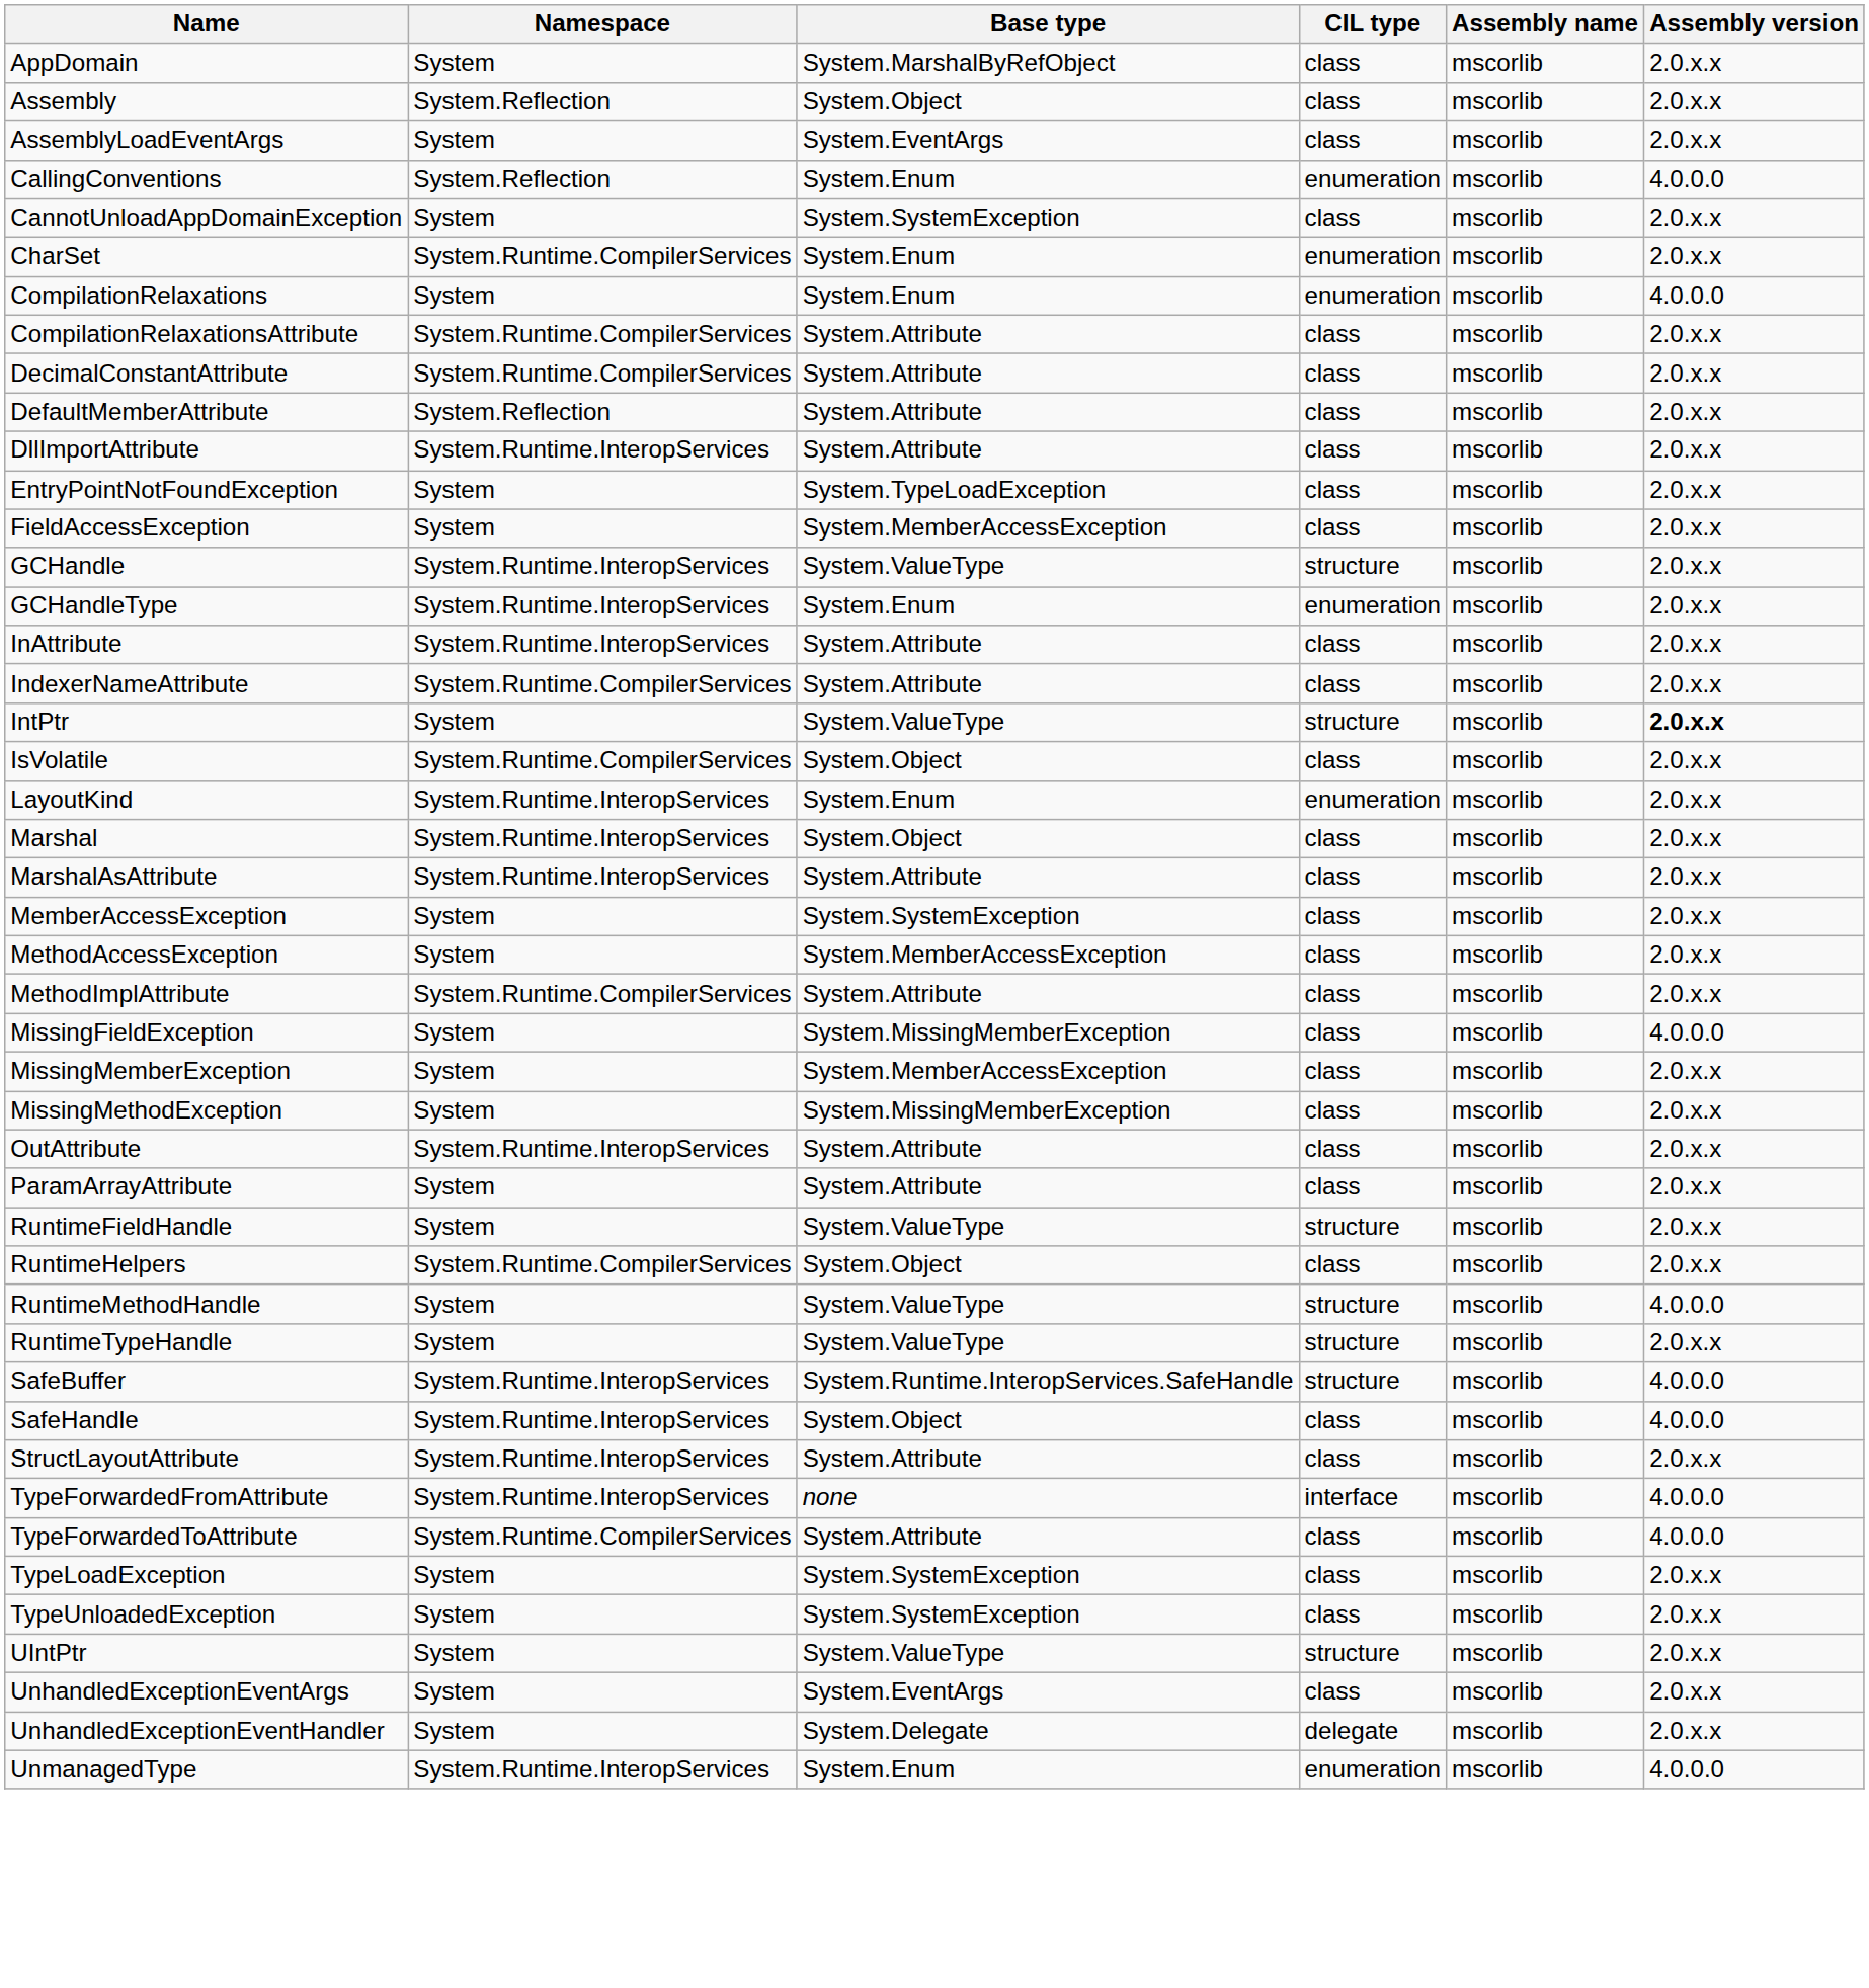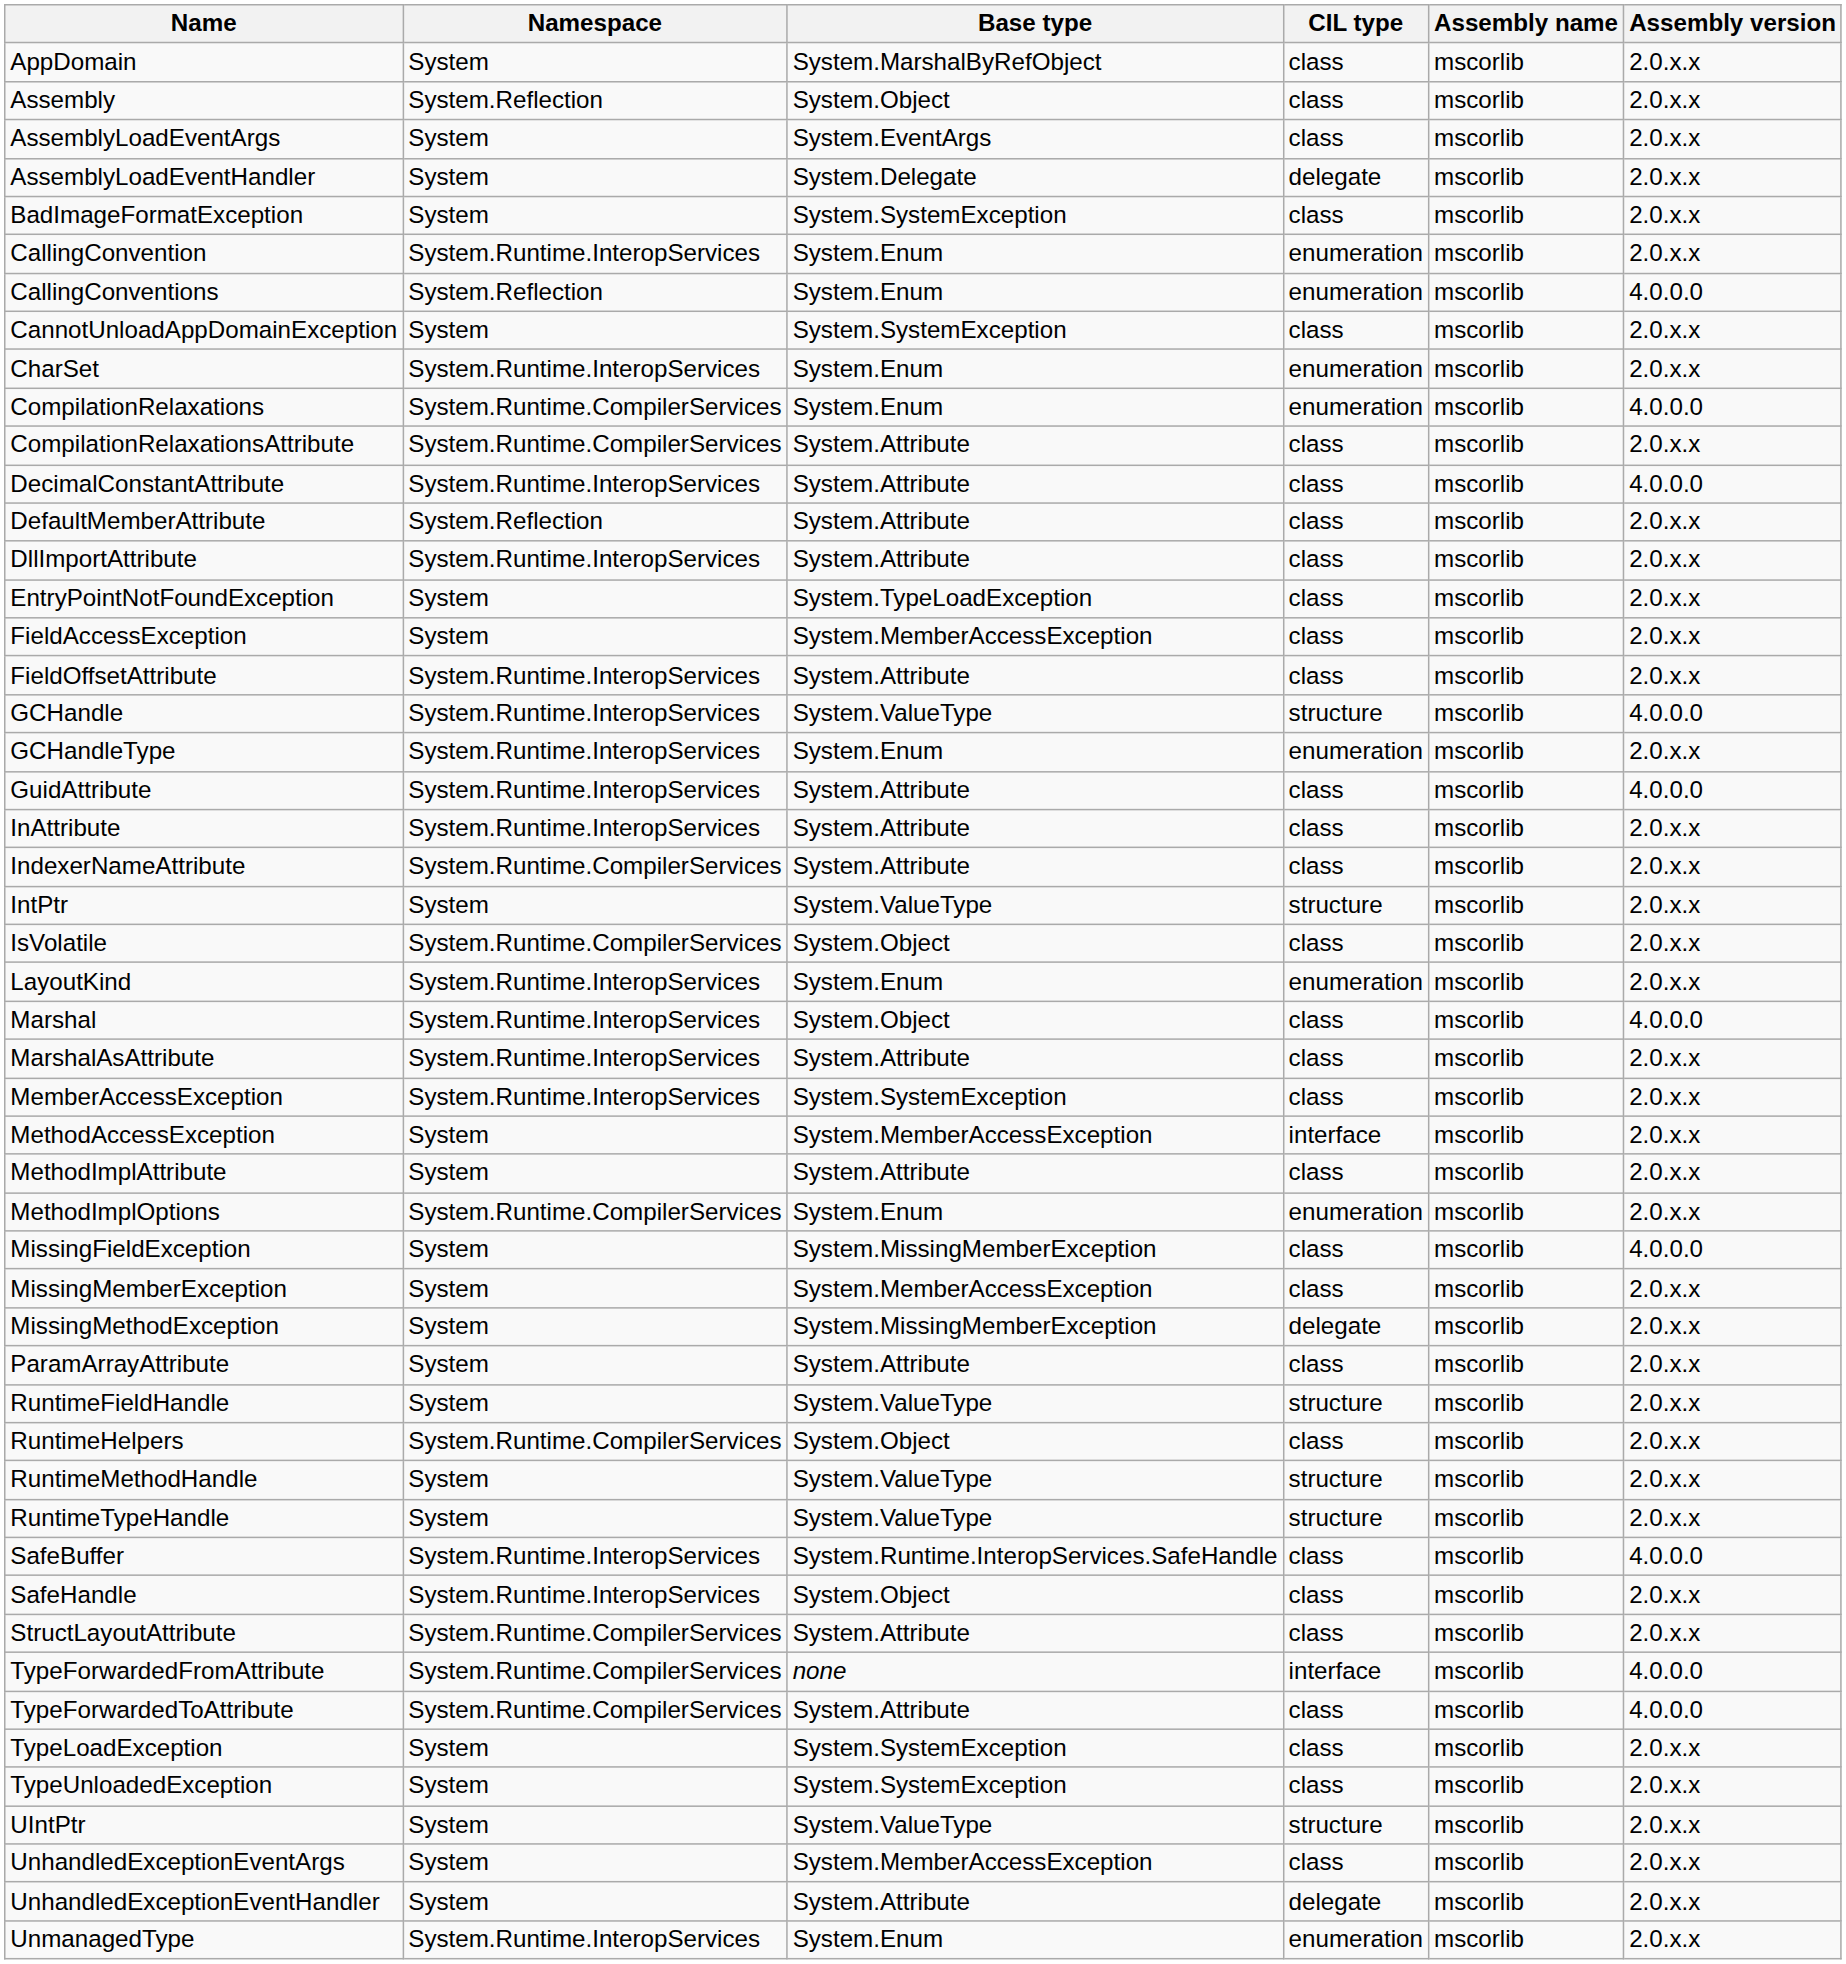+ row: AssemblyLoadEventHandler | System | System.Delegate | delegate | mscorlib | 2.0.x.x
+ row: BadImageFormatException | System | System.SystemException | class | mscorlib | 2.0.x.x
+ row: CallingConvention | System.Runtime.InteropServices | System.Enum | enumeration | mscorlib | 2.0.x.x
CharSet | Namespace: System.Runtime.CompilerServices -> System.Runtime.InteropServices
CompilationRelaxations | Namespace: System -> System.Runtime.CompilerServices
DecimalConstantAttribute | Namespace: System.Runtime.CompilerServices -> System.Runtime.InteropServices
DecimalConstantAttribute | Assembly version: 2.0.x.x -> 4.0.0.0
+ row: FieldOffsetAttribute | System.Runtime.InteropServices | System.Attribute | class | mscorlib | 2.0.x.x
GCHandle | Assembly version: 2.0.x.x -> 4.0.0.0
+ row: GuidAttribute | System.Runtime.InteropServices | System.Attribute | class | mscorlib | 4.0.0.0
IntPtr | Assembly version: bold -> normal
Marshal | Assembly version: 2.0.x.x -> 4.0.0.0
MemberAccessException | Namespace: System -> System.Runtime.InteropServices
MethodAccessException | CIL type: class -> interface
MethodImplAttribute | Namespace: System.Runtime.CompilerServices -> System
+ row: MethodImplOptions | System.Runtime.CompilerServices | System.Enum | enumeration | mscorlib | 2.0.x.x
MissingMethodException | CIL type: class -> delegate
- row: OutAttribute | System.Runtime.InteropServices | System.Attribute | class | mscorlib | 2.0.x.x
RuntimeMethodHandle | Assembly version: 4.0.0.0 -> 2.0.x.x
SafeBuffer | CIL type: structure -> class
SafeHandle | Assembly version: 4.0.0.0 -> 2.0.x.x
StructLayoutAttribute | Namespace: System.Runtime.InteropServices -> System.Runtime.CompilerServices
TypeForwardedFromAttribute | Namespace: System.Runtime.InteropServices -> System.Runtime.CompilerServices
UnhandledExceptionEventArgs | Base type: System.EventArgs -> System.MemberAccessException
UnhandledExceptionEventHandler | Base type: System.Delegate -> System.Attribute
UnmanagedType | Assembly version: 4.0.0.0 -> 2.0.x.x
